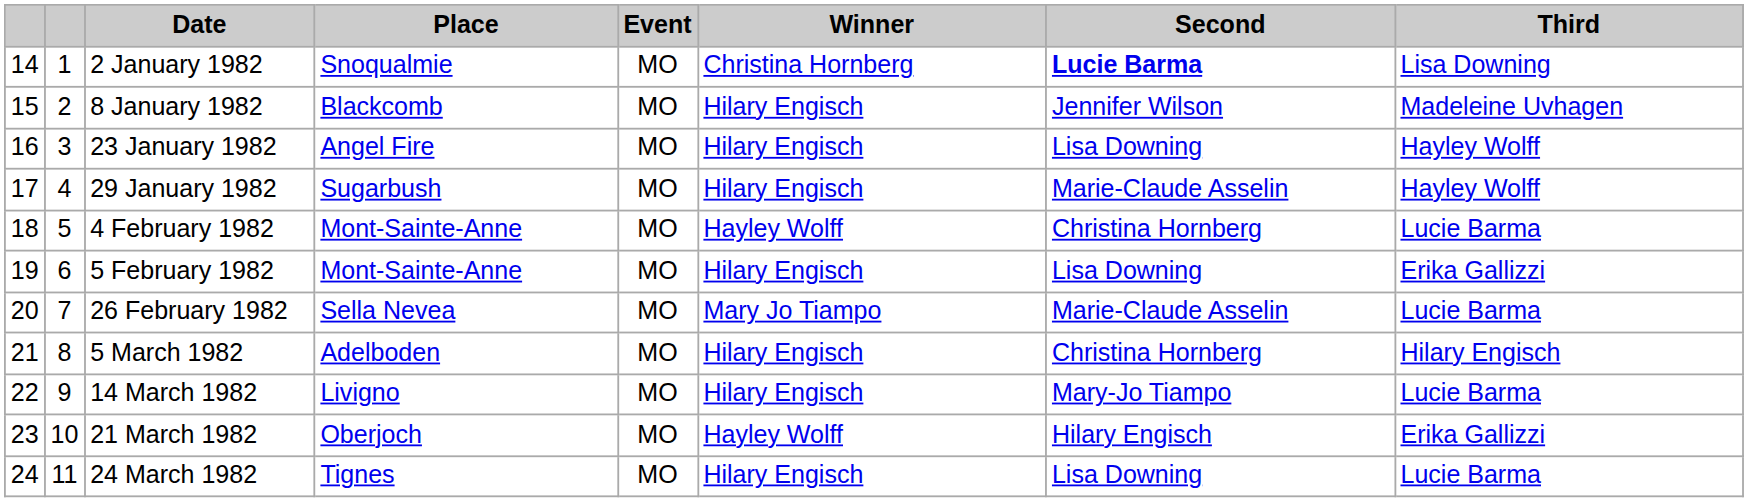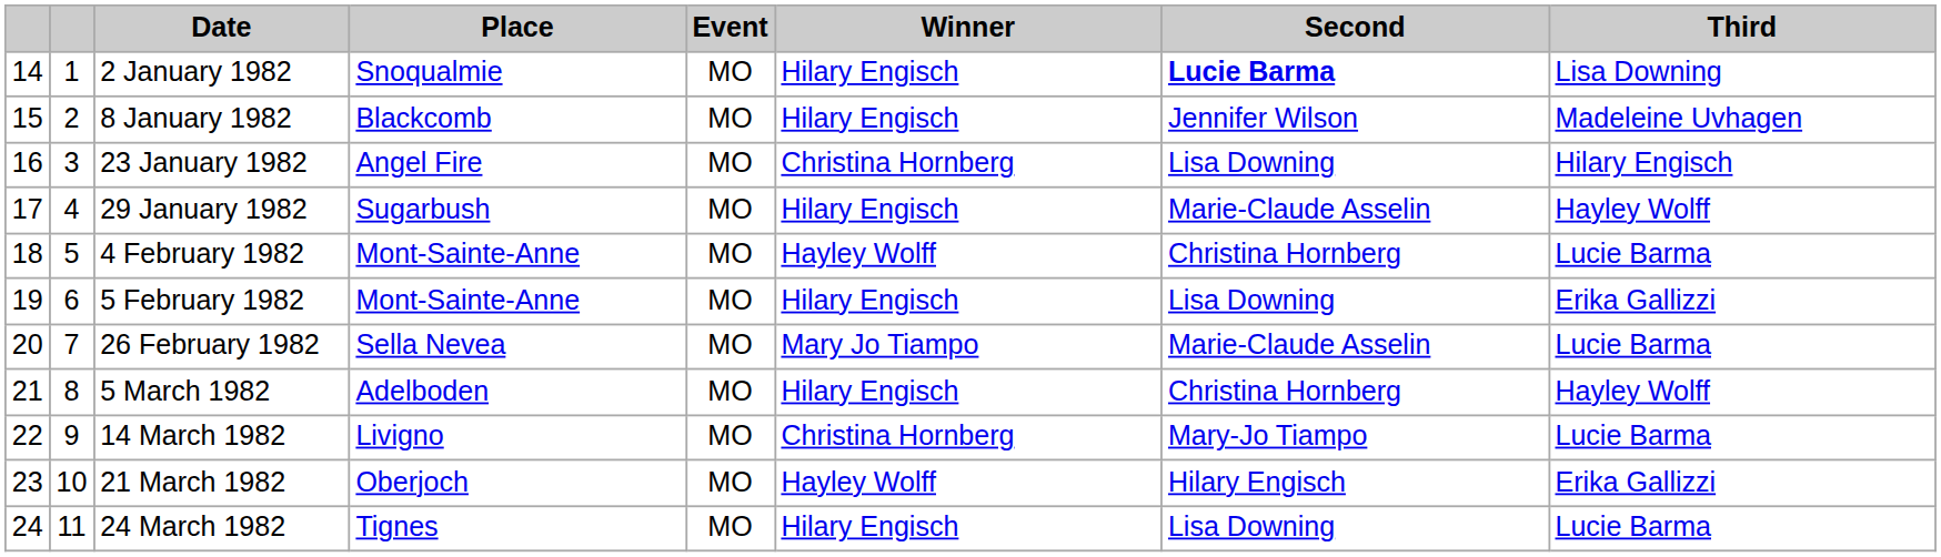2 January 1982 | Winner: Christina Hornberg -> Hilary Engisch
23 January 1982 | Winner: Hilary Engisch -> Christina Hornberg
23 January 1982 | Third: Hayley Wolff -> Hilary Engisch
5 March 1982 | Third: Hilary Engisch -> Hayley Wolff
14 March 1982 | Winner: Hilary Engisch -> Christina Hornberg
